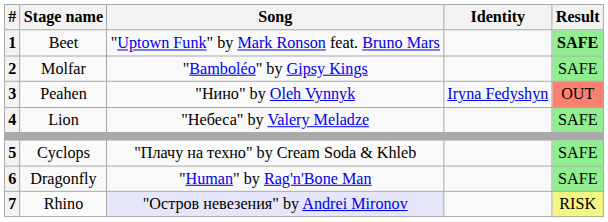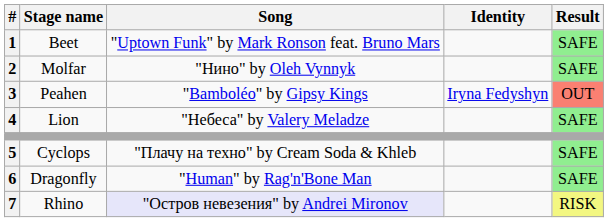Beet | Result: bold -> normal
Molfar | Song: "Bamboléo" by Gipsy Kings -> "Нино" by Oleh Vynnyk
Peahen | Song: "Нино" by Oleh Vynnyk -> "Bamboléo" by Gipsy Kings
